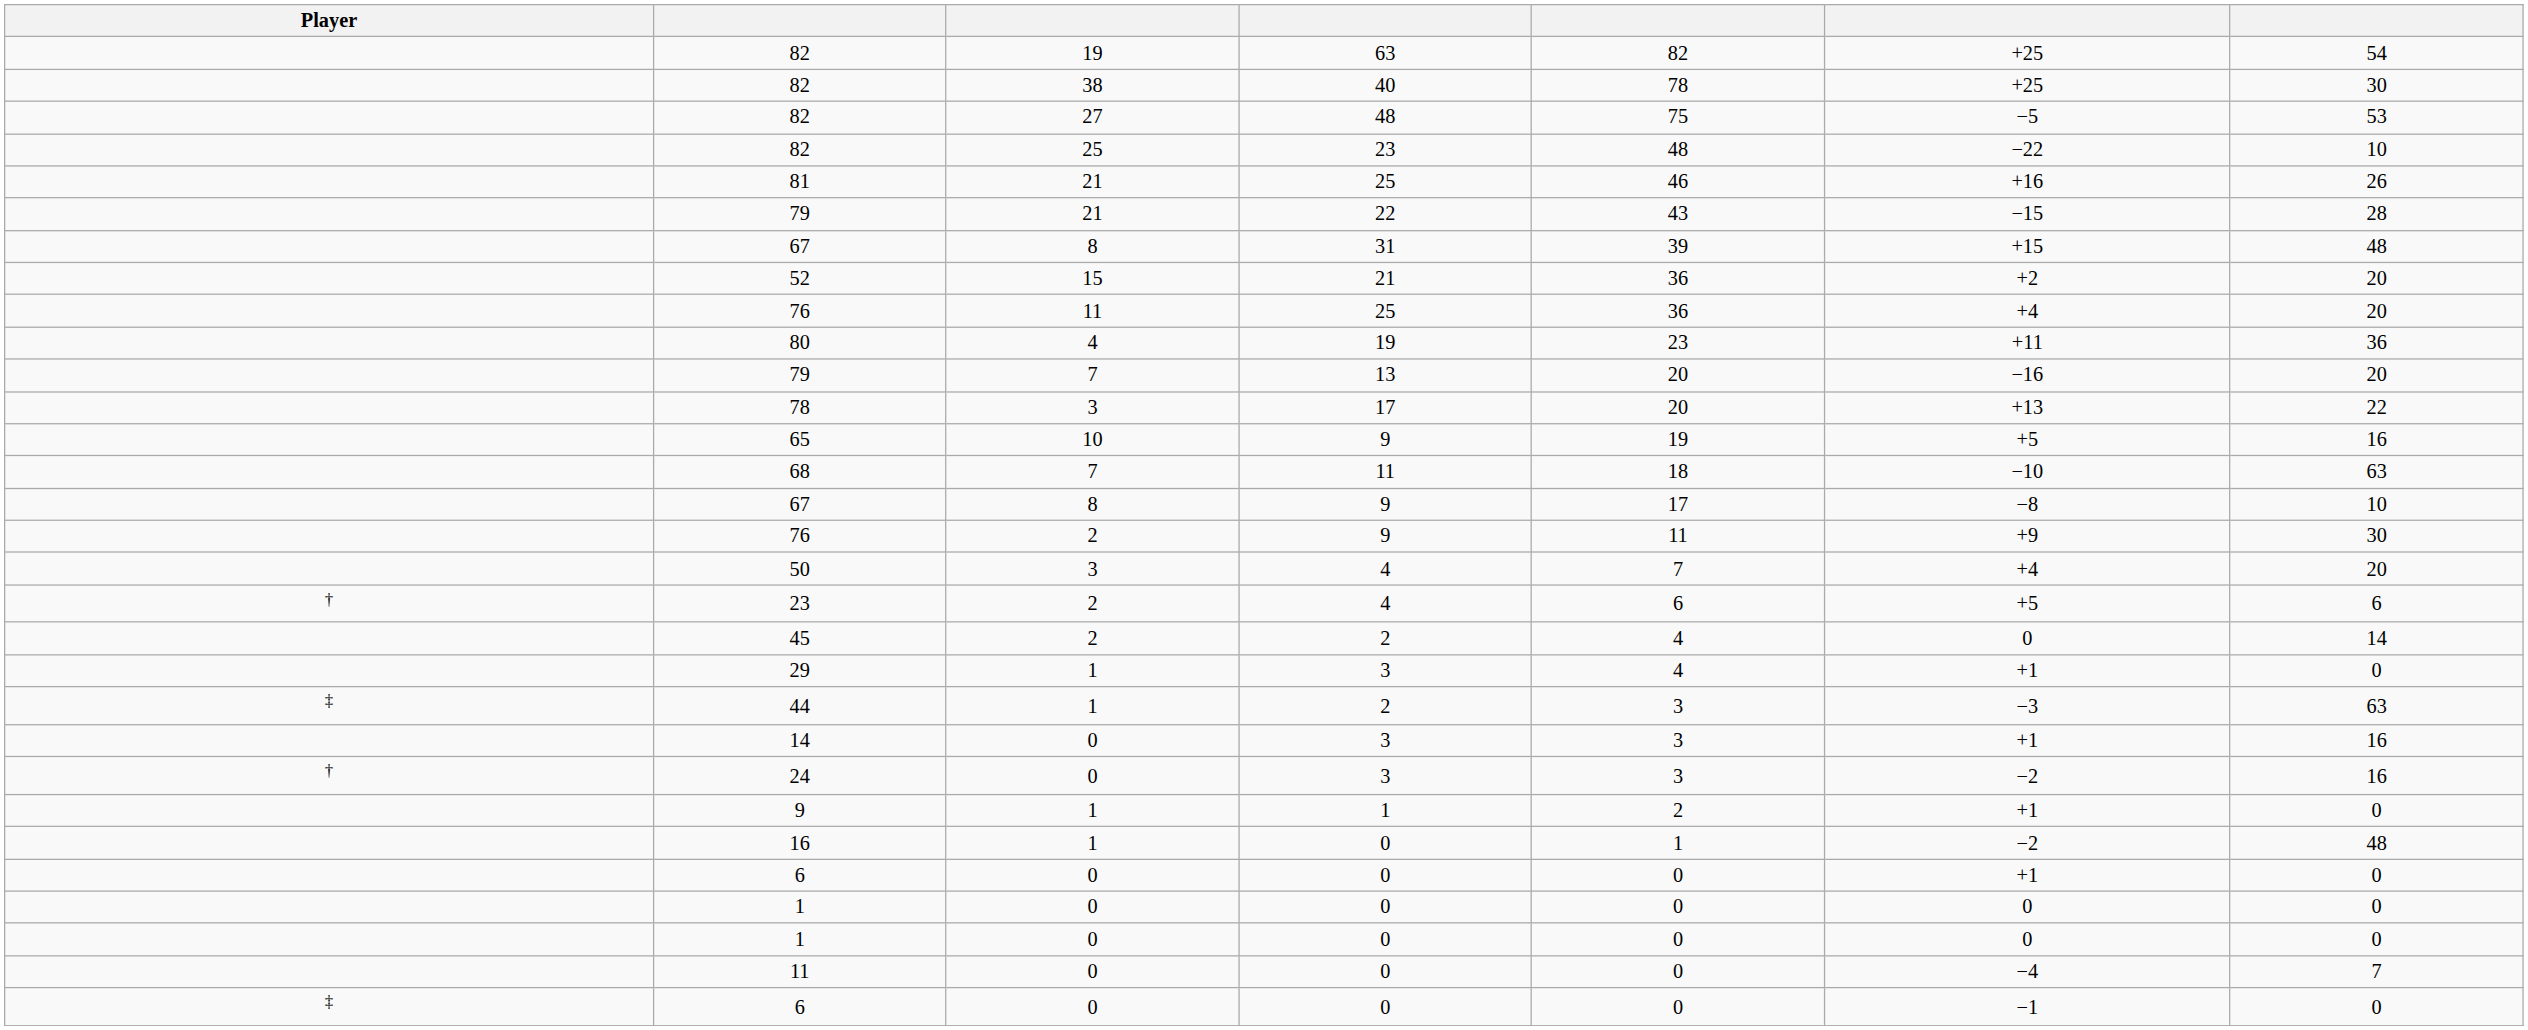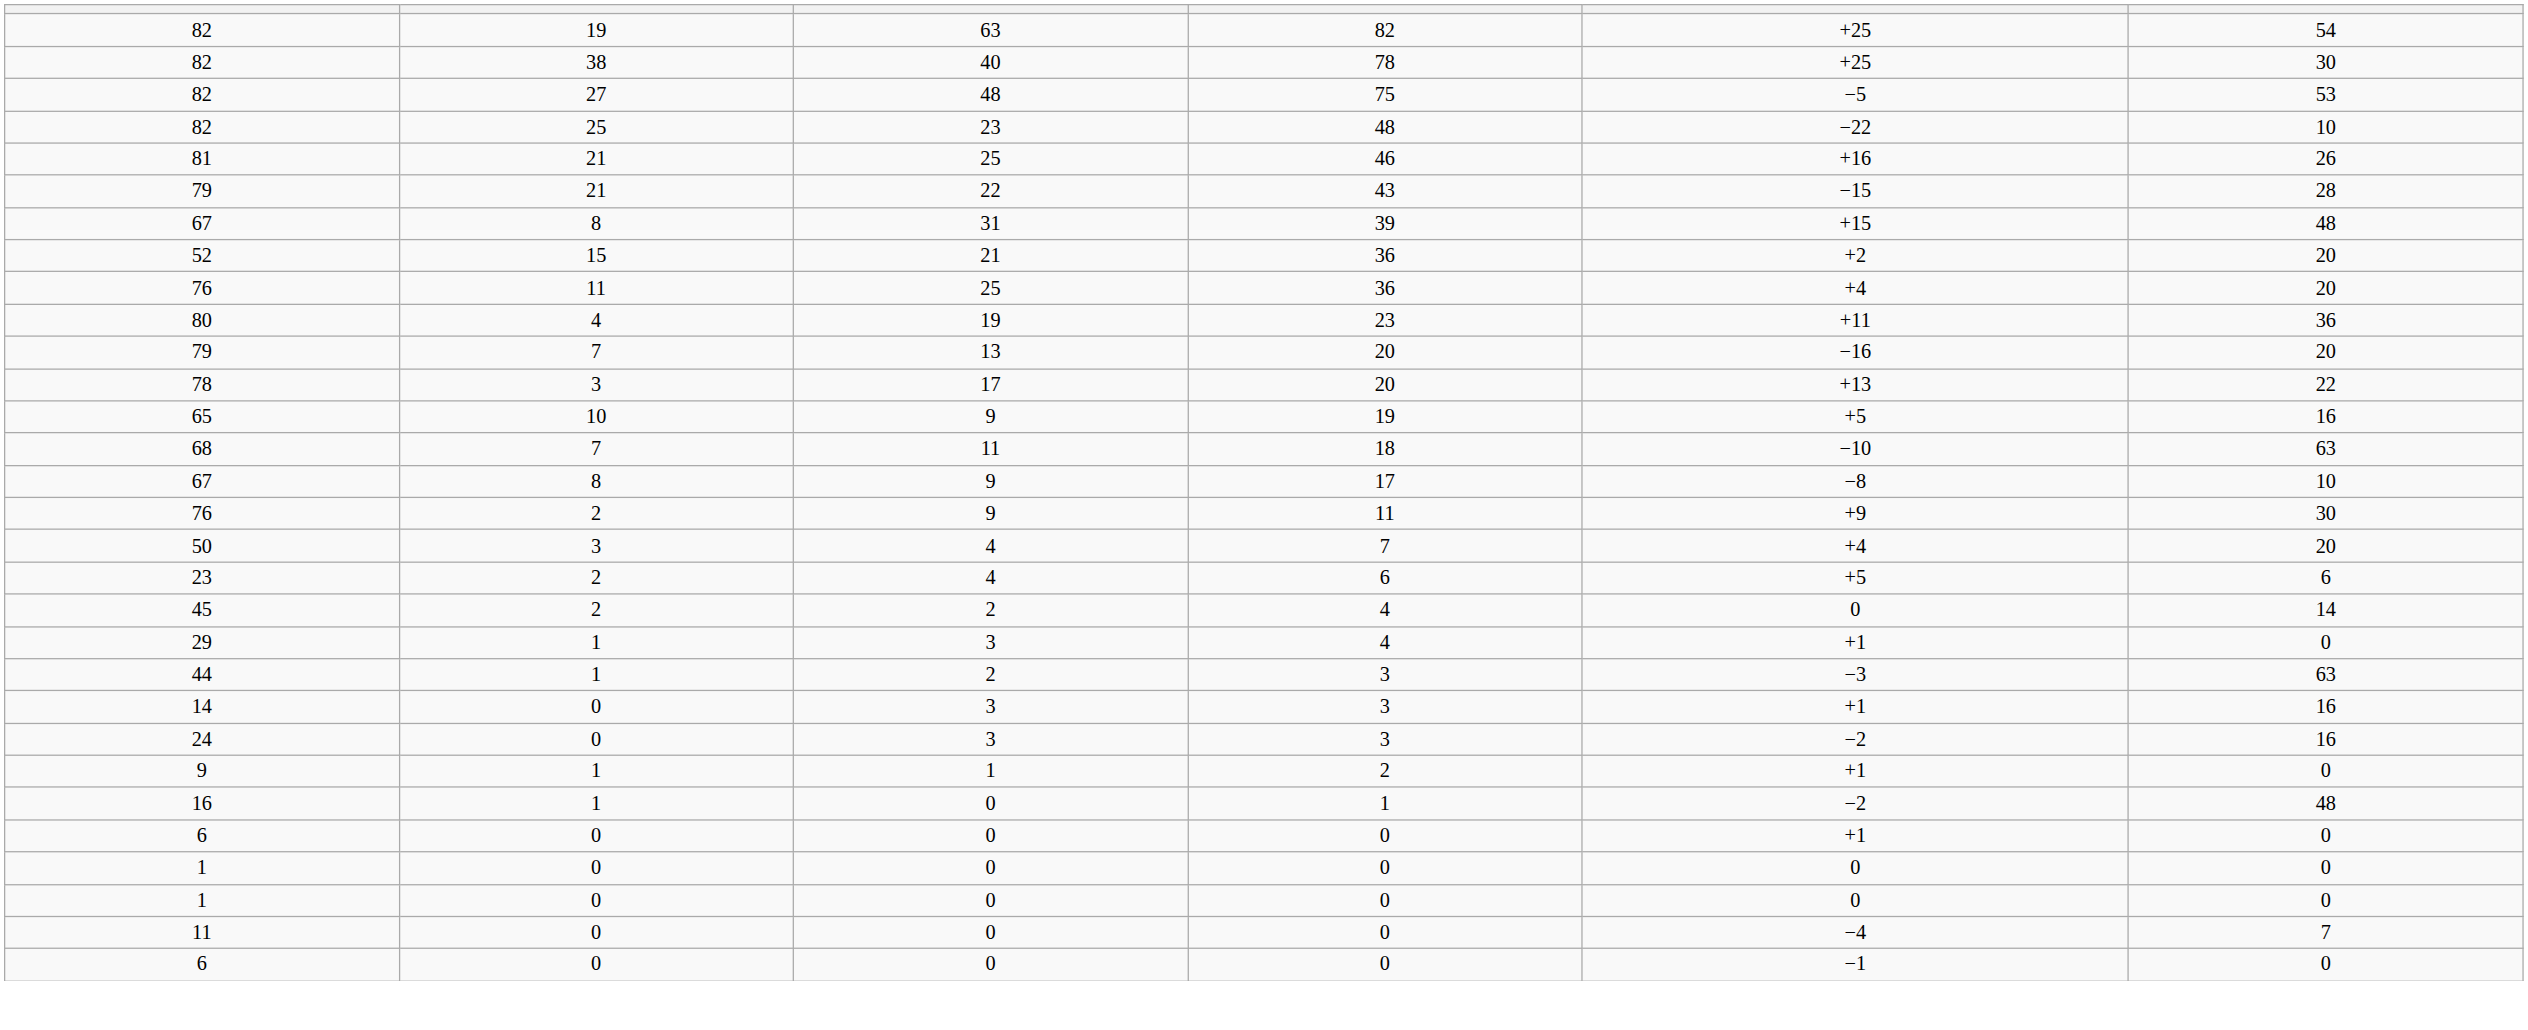- column: Player | † | ‡ | † | ‡
